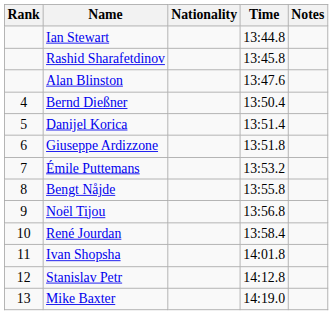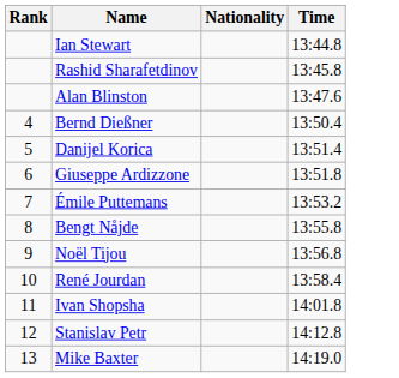- column: Notes
